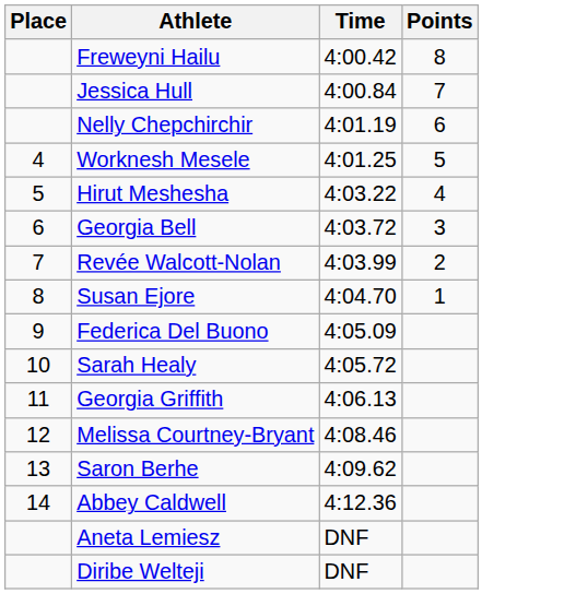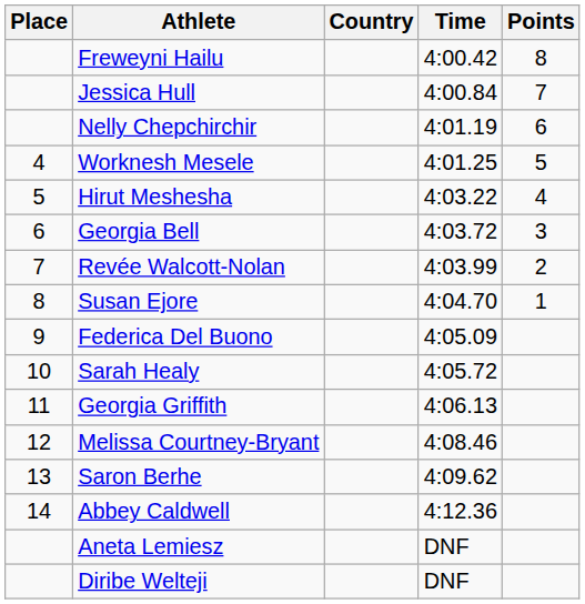+ column: Country
